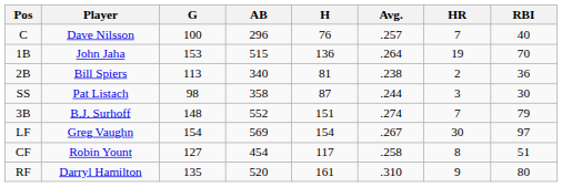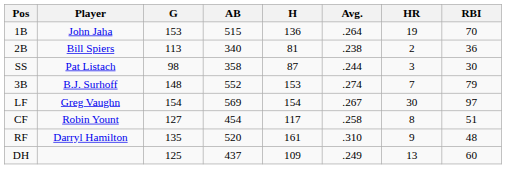- row: C | Dave Nilsson | 100 | 296 | 76 | .257 | 7 | 40
3B | H: 151 -> 153
RF | RBI: 80 -> 48
+ row: DH | 125 | 437 | 109 | .249 | 13 | 60
